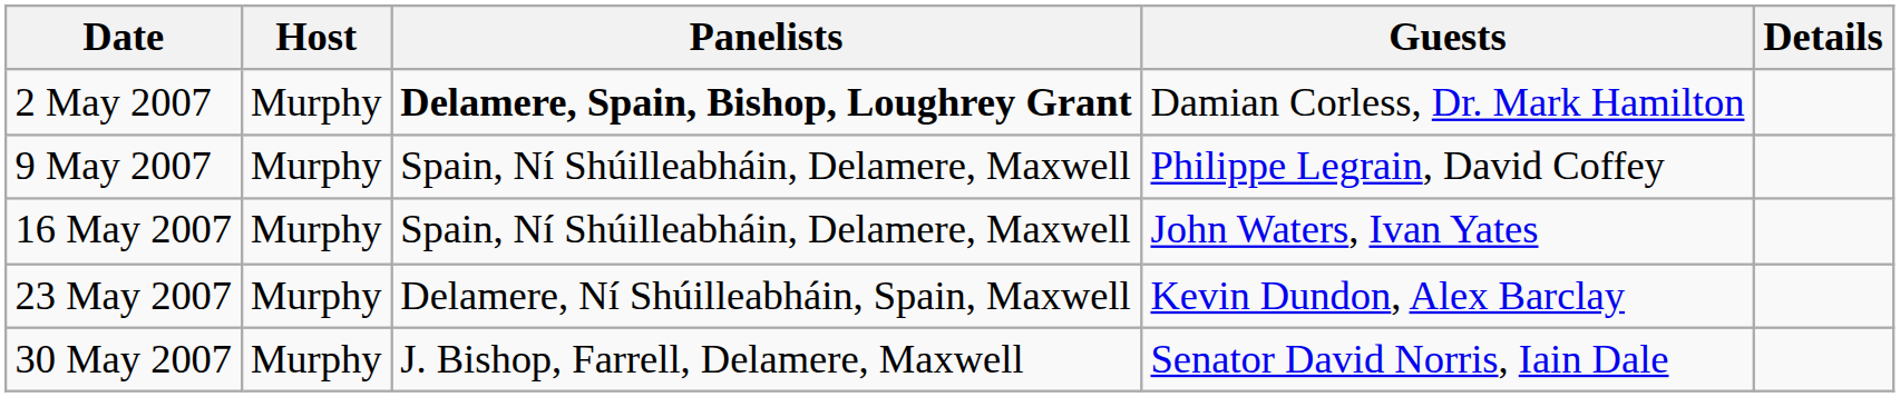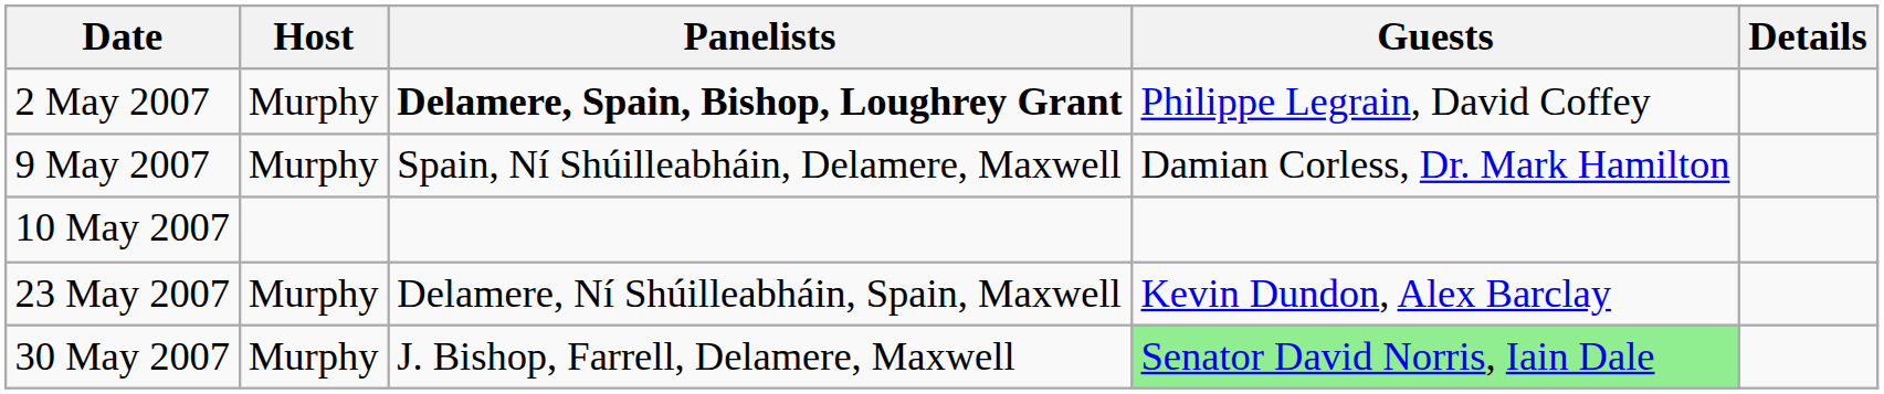2 May 2007 | Guests: Damian Corless, Dr. Mark Hamilton -> Philippe Legrain, David Coffey
9 May 2007 | Guests: Philippe Legrain, David Coffey -> Damian Corless, Dr. Mark Hamilton
+ row: 10 May 2007
- row: 16 May 2007 | Murphy | Spain, Ní Shúilleabháin, Delamere, Maxwell | John Waters, Ivan Yates
30 May 2007 | Guests: no background -> lightgreen background
